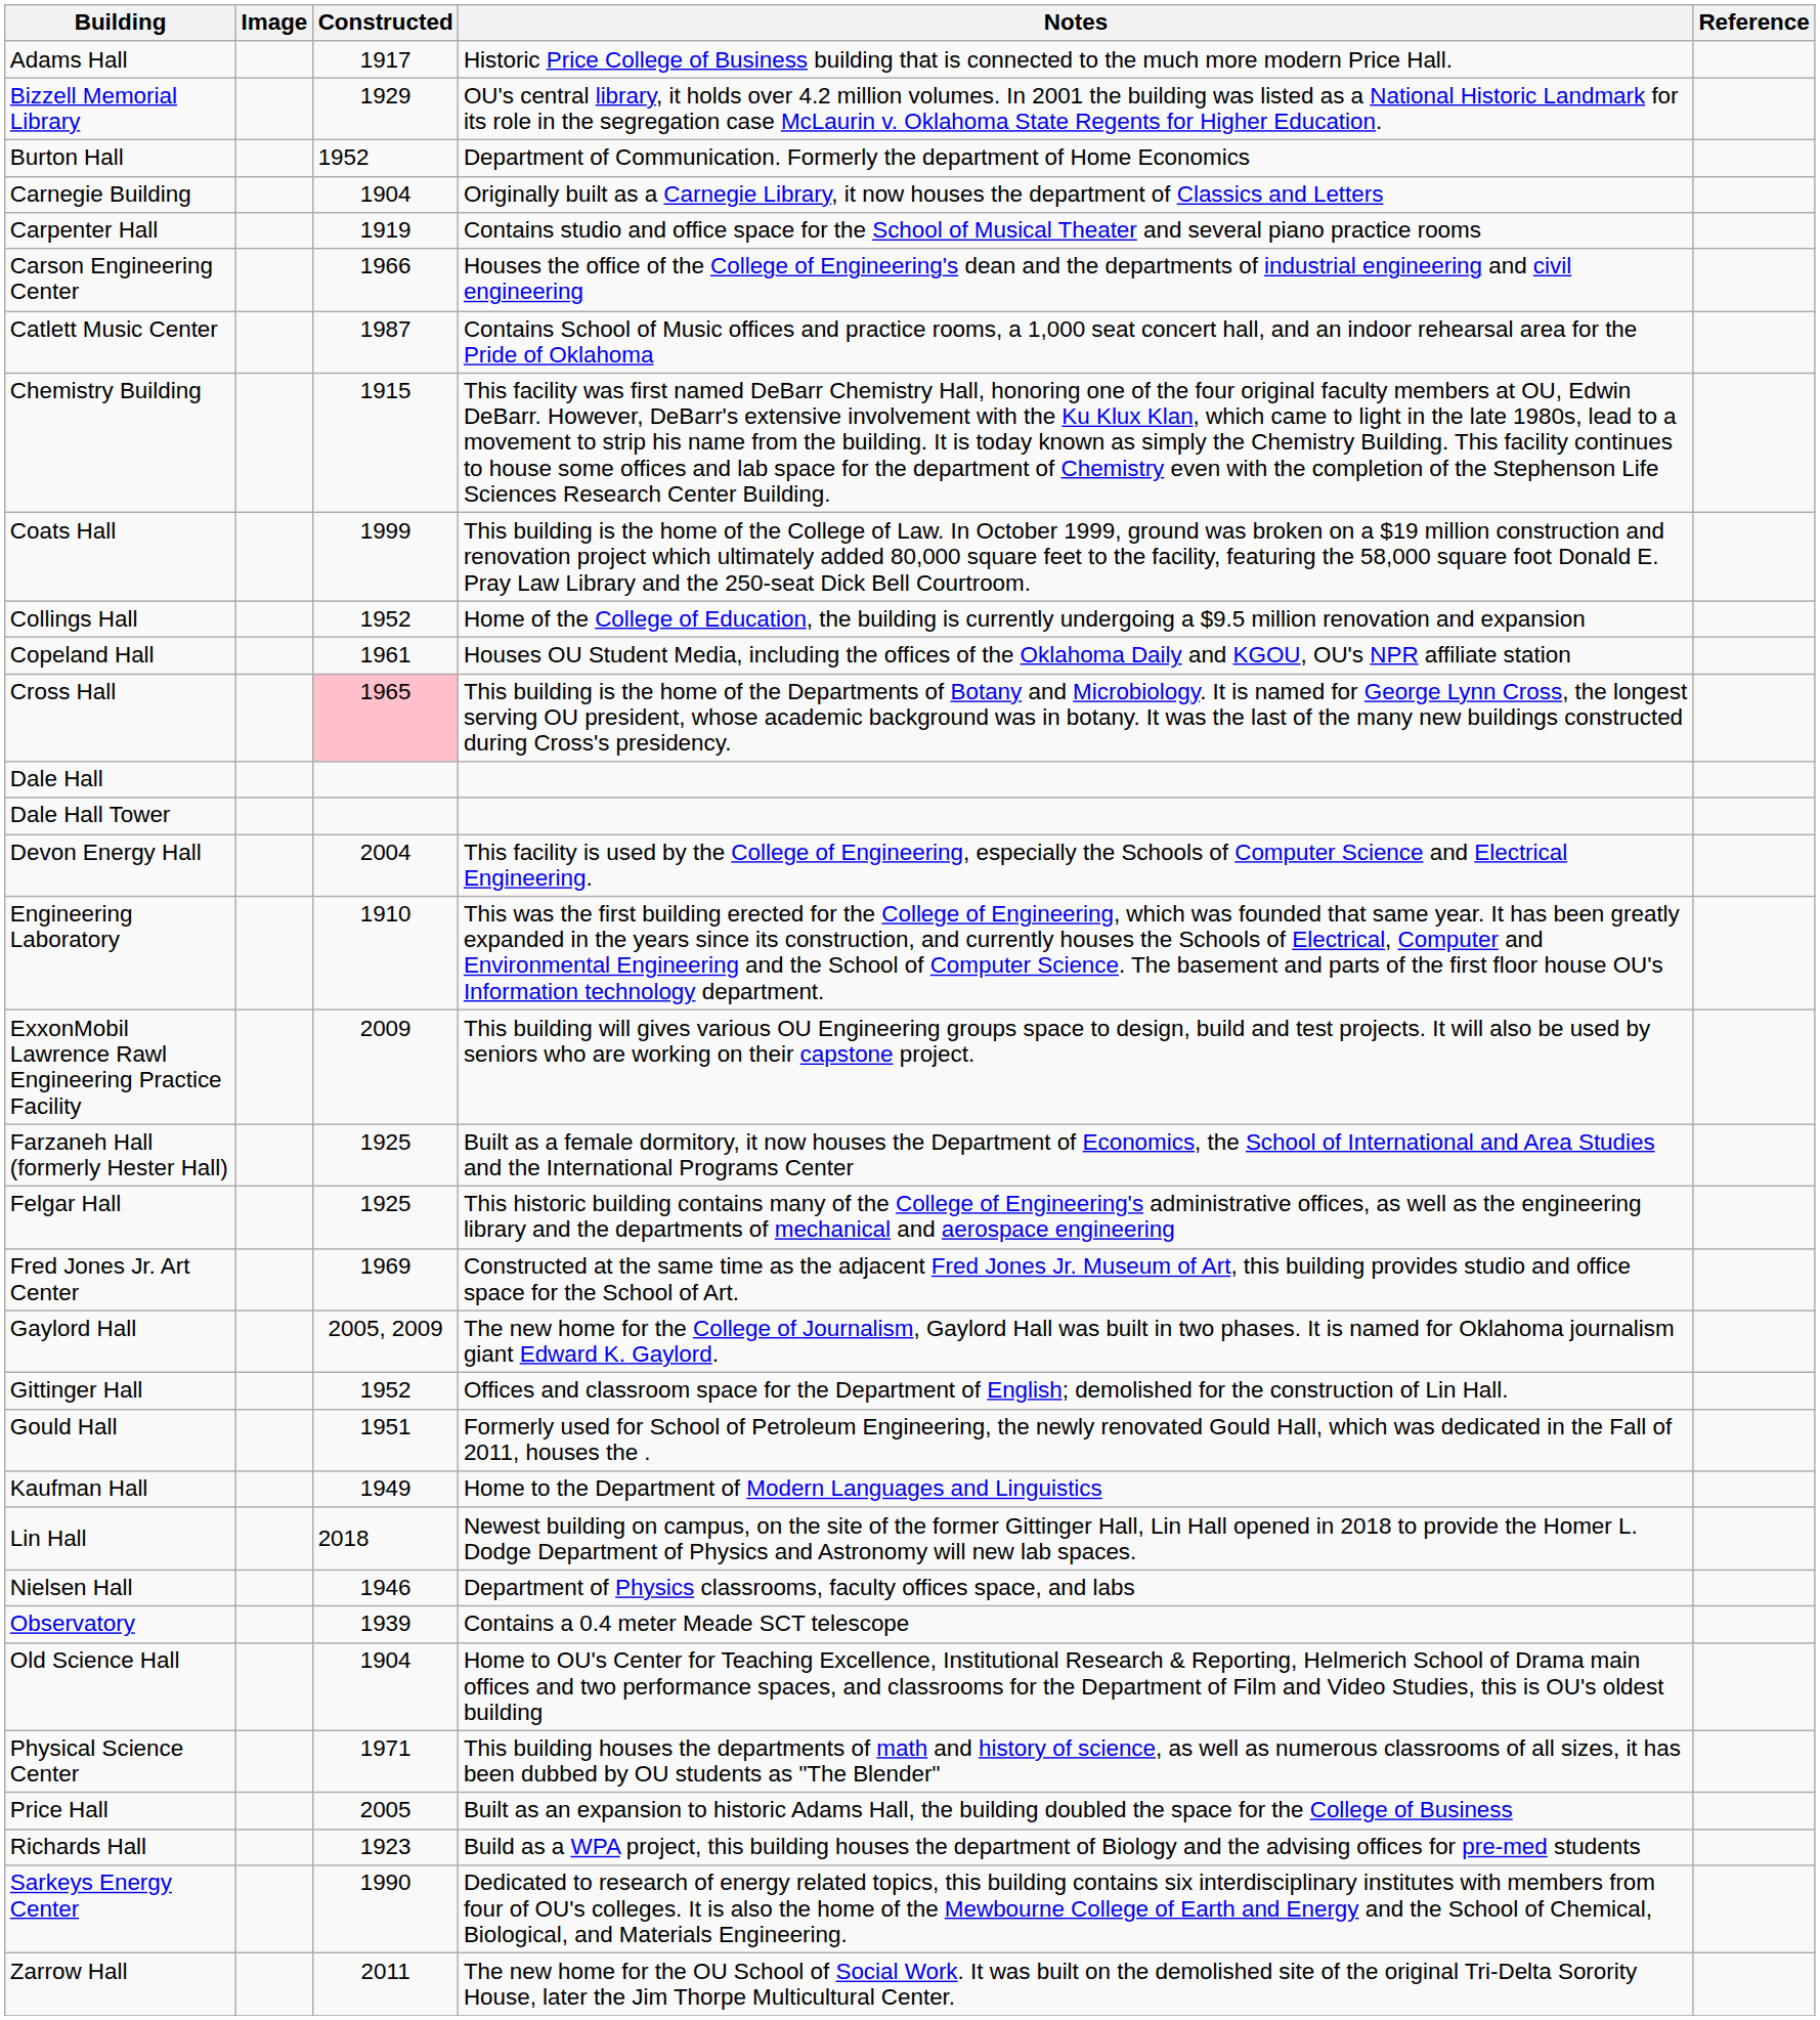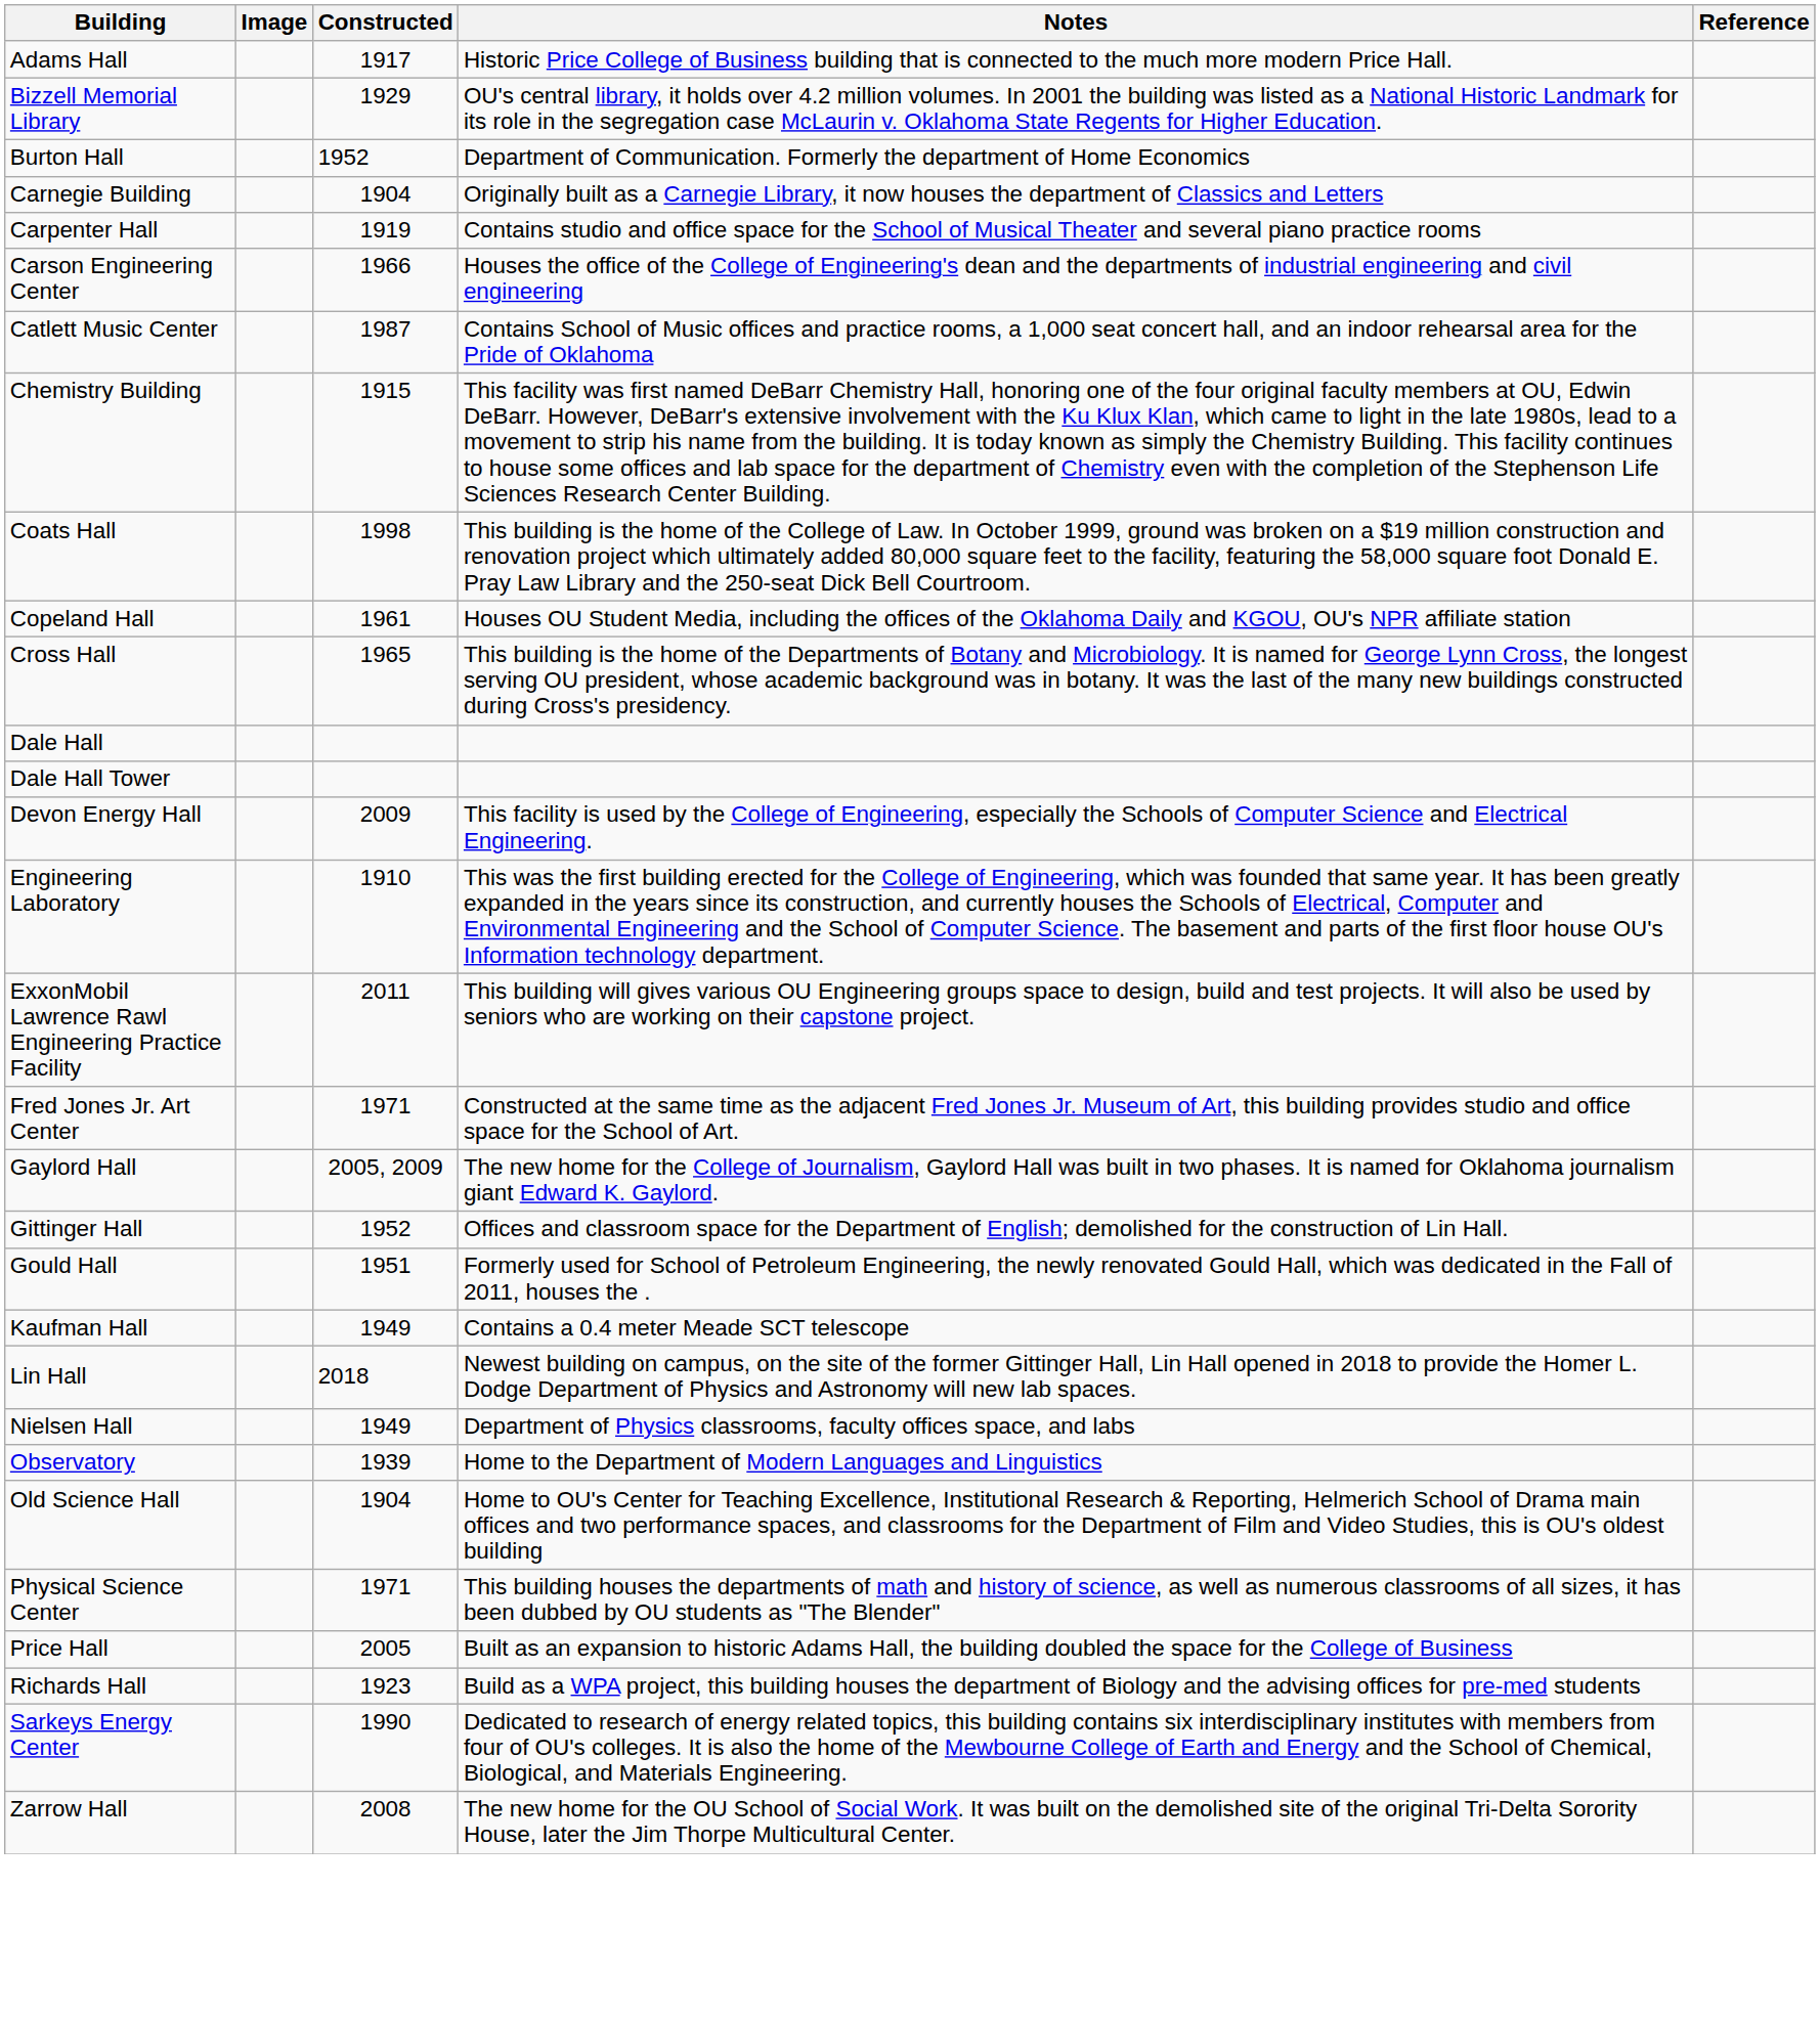Coats Hall | Constructed: 1999 -> 1998
- row: Collings Hall | 1952 | Home of the College of Education, the building is currently undergoing a $9.5 million renovation and expansion
Cross Hall | Constructed: pink background -> no background
Devon Energy Hall | Constructed: 2004 -> 2009
ExxonMobil Lawrence Rawl Engineering Practice Facility | Constructed: 2009 -> 2011
- row: Farzaneh Hall (formerly Hester Hall) | 1925 | Built as a female dormitory, it now houses the Department of Economics, the School of International and Area Studies and the International Programs Center
- row: Felgar Hall | 1925 | This historic building contains many of the College of Engineering's administrative offices, as well as the engineering library and the departments of mechanical and aerospace engineering
Fred Jones Jr. Art Center | Constructed: 1969 -> 1971
Kaufman Hall | Notes: Home to the Department of Modern Languages and Linguistics -> Contains a 0.4 meter Meade SCT telescope
Nielsen Hall | Constructed: 1946 -> 1949
Observatory | Notes: Contains a 0.4 meter Meade SCT telescope -> Home to the Department of Modern Languages and Linguistics
Zarrow Hall | Constructed: 2011 -> 2008
